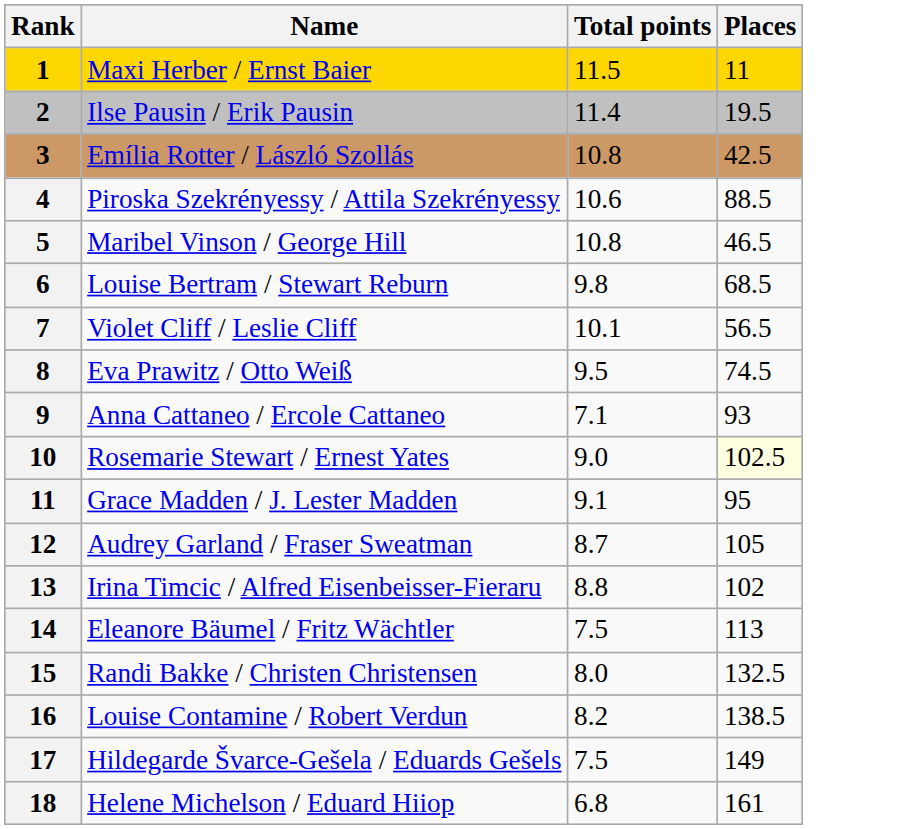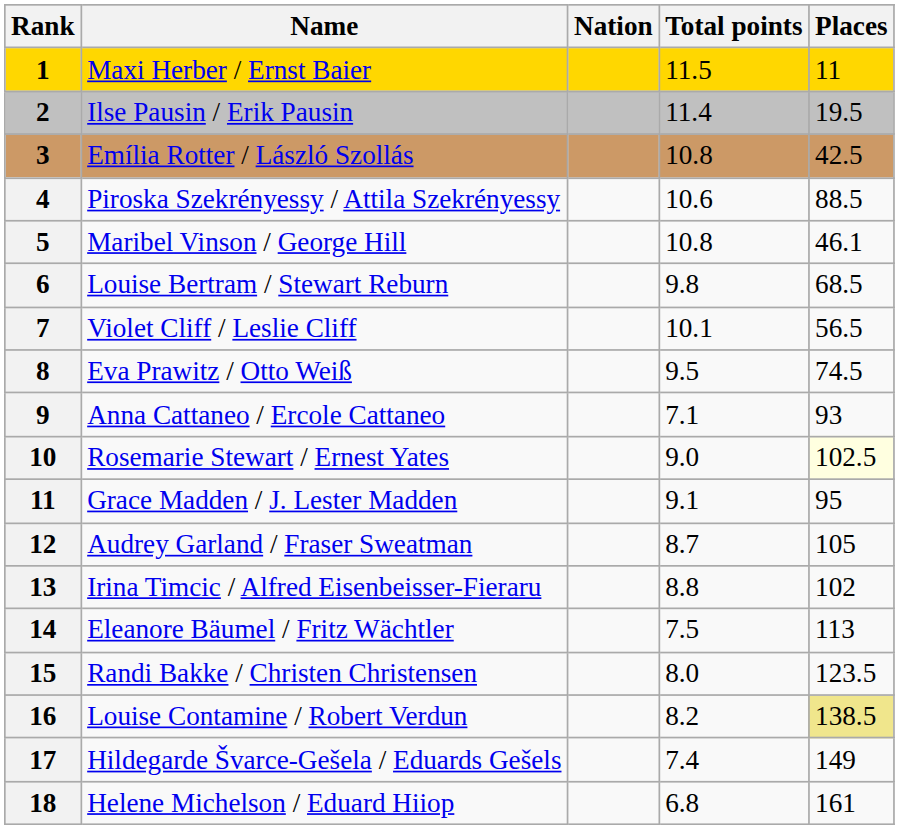+ column: Nation
Maribel Vinson / George Hill | Places: 46.5 -> 46.1
Randi Bakke / Christen Christensen | Places: 132.5 -> 123.5
Louise Contamine / Robert Verdun | Places: no background -> khaki background
Hildegarde Švarce-Gešela / Eduards Gešels | Total points: 7.5 -> 7.4
